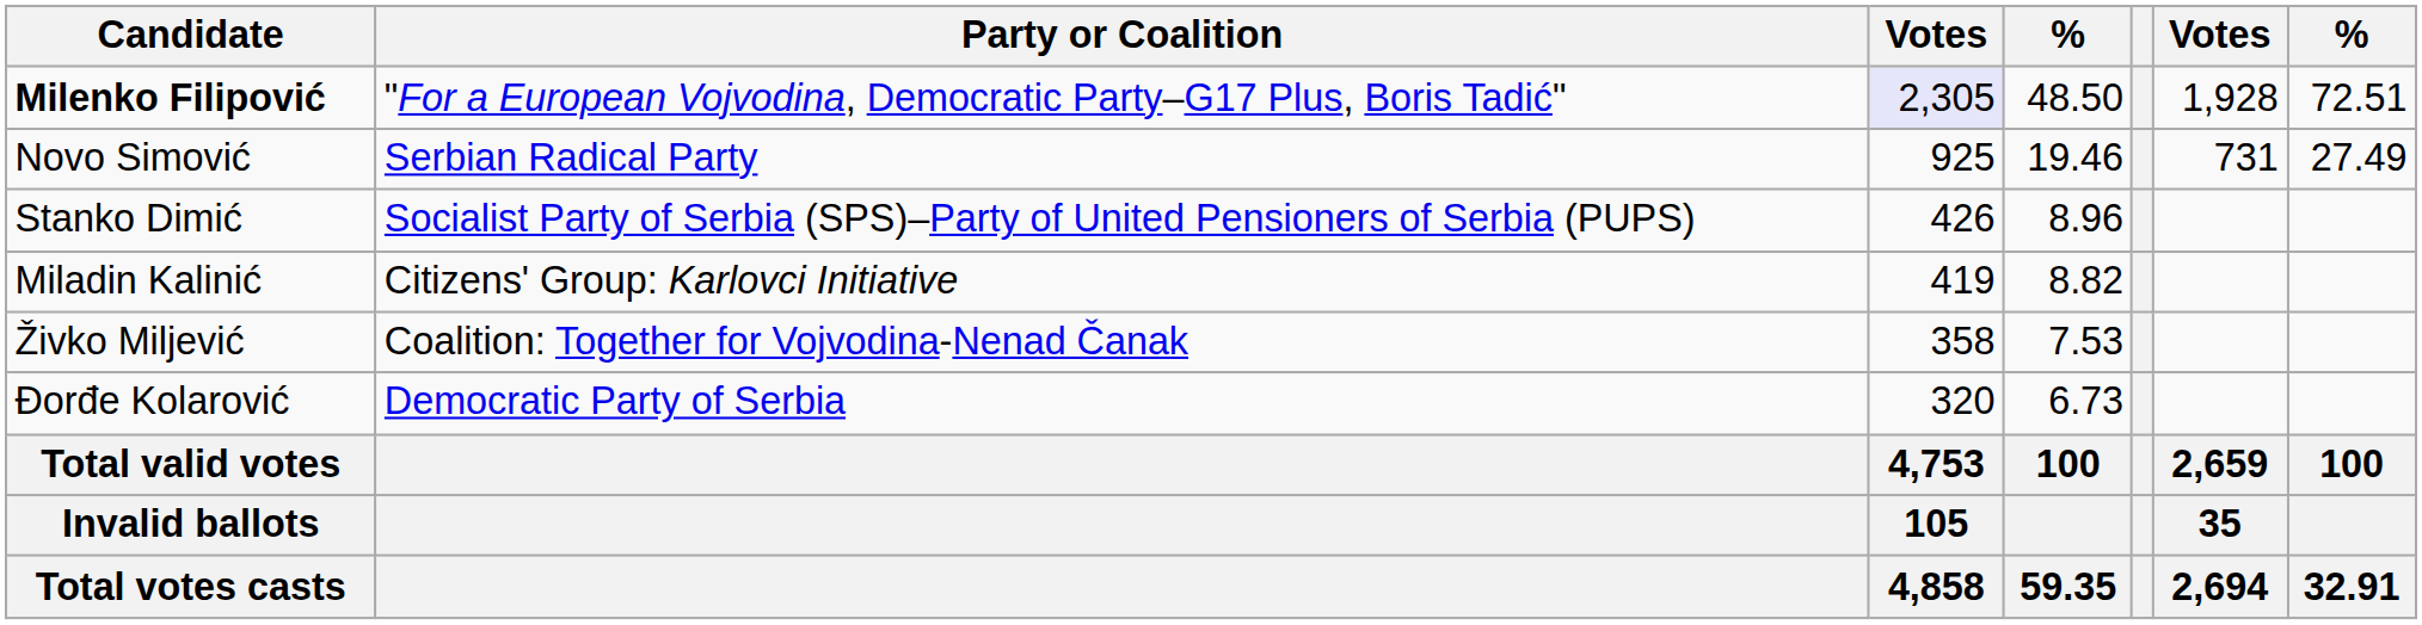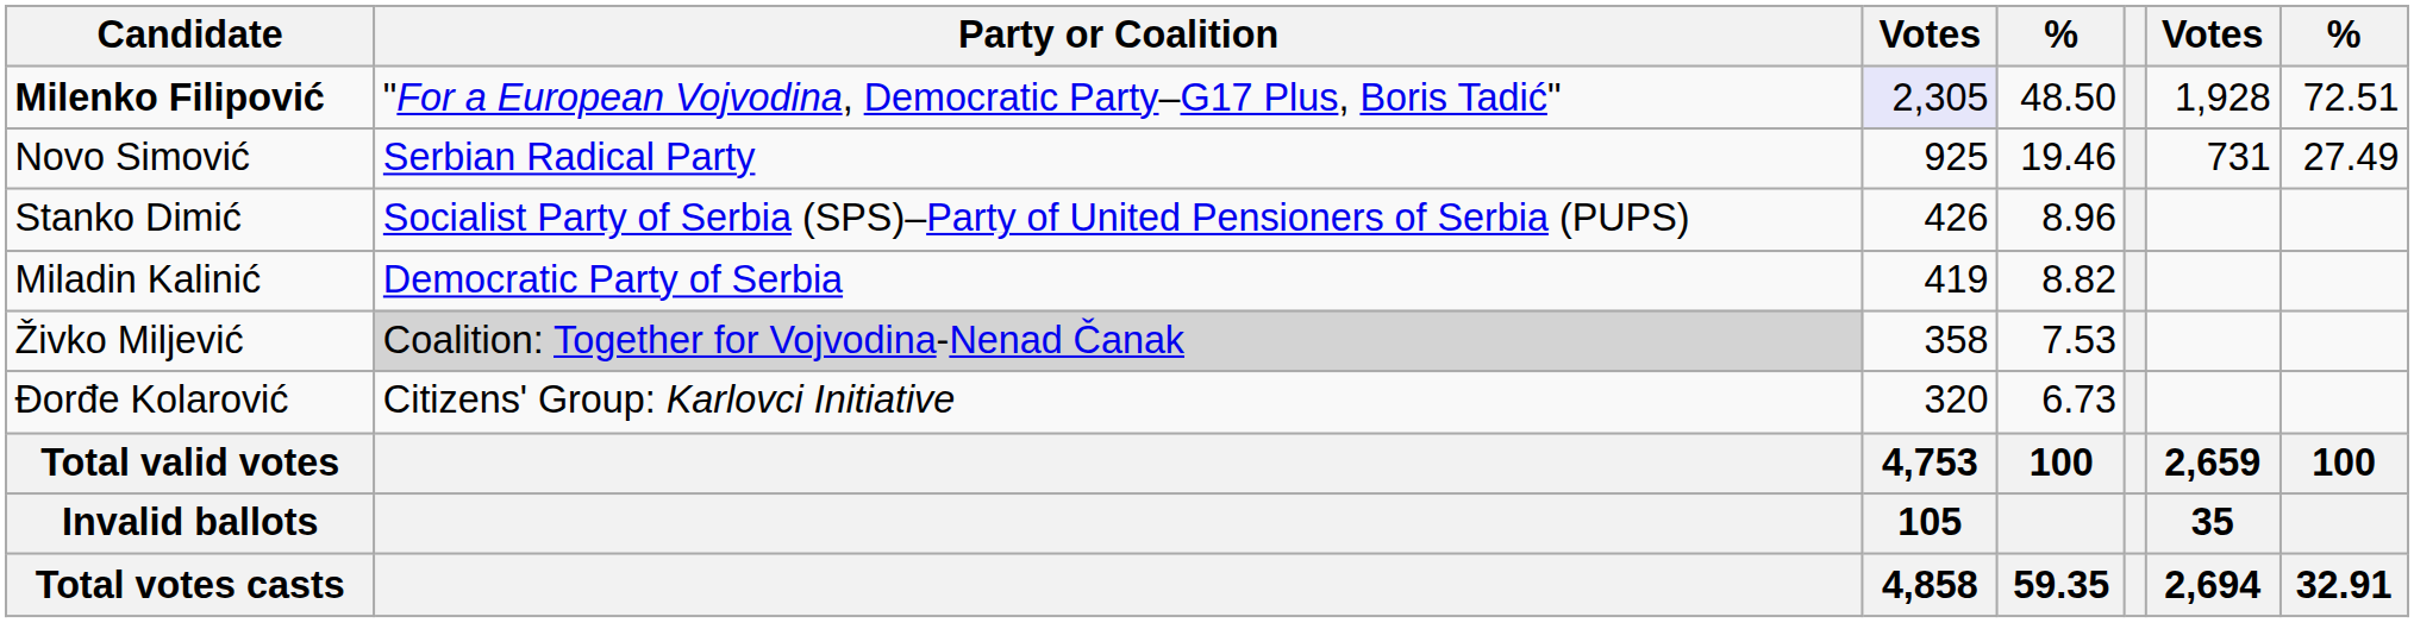Miladin Kalinić | Party or Coalition: Citizens' Group: Karlovci Initiative -> Democratic Party of Serbia
Živko Miljević | Party or Coalition: no background -> lightgrey background
Đorđe Kolarović | Party or Coalition: Democratic Party of Serbia -> Citizens' Group: Karlovci Initiative
